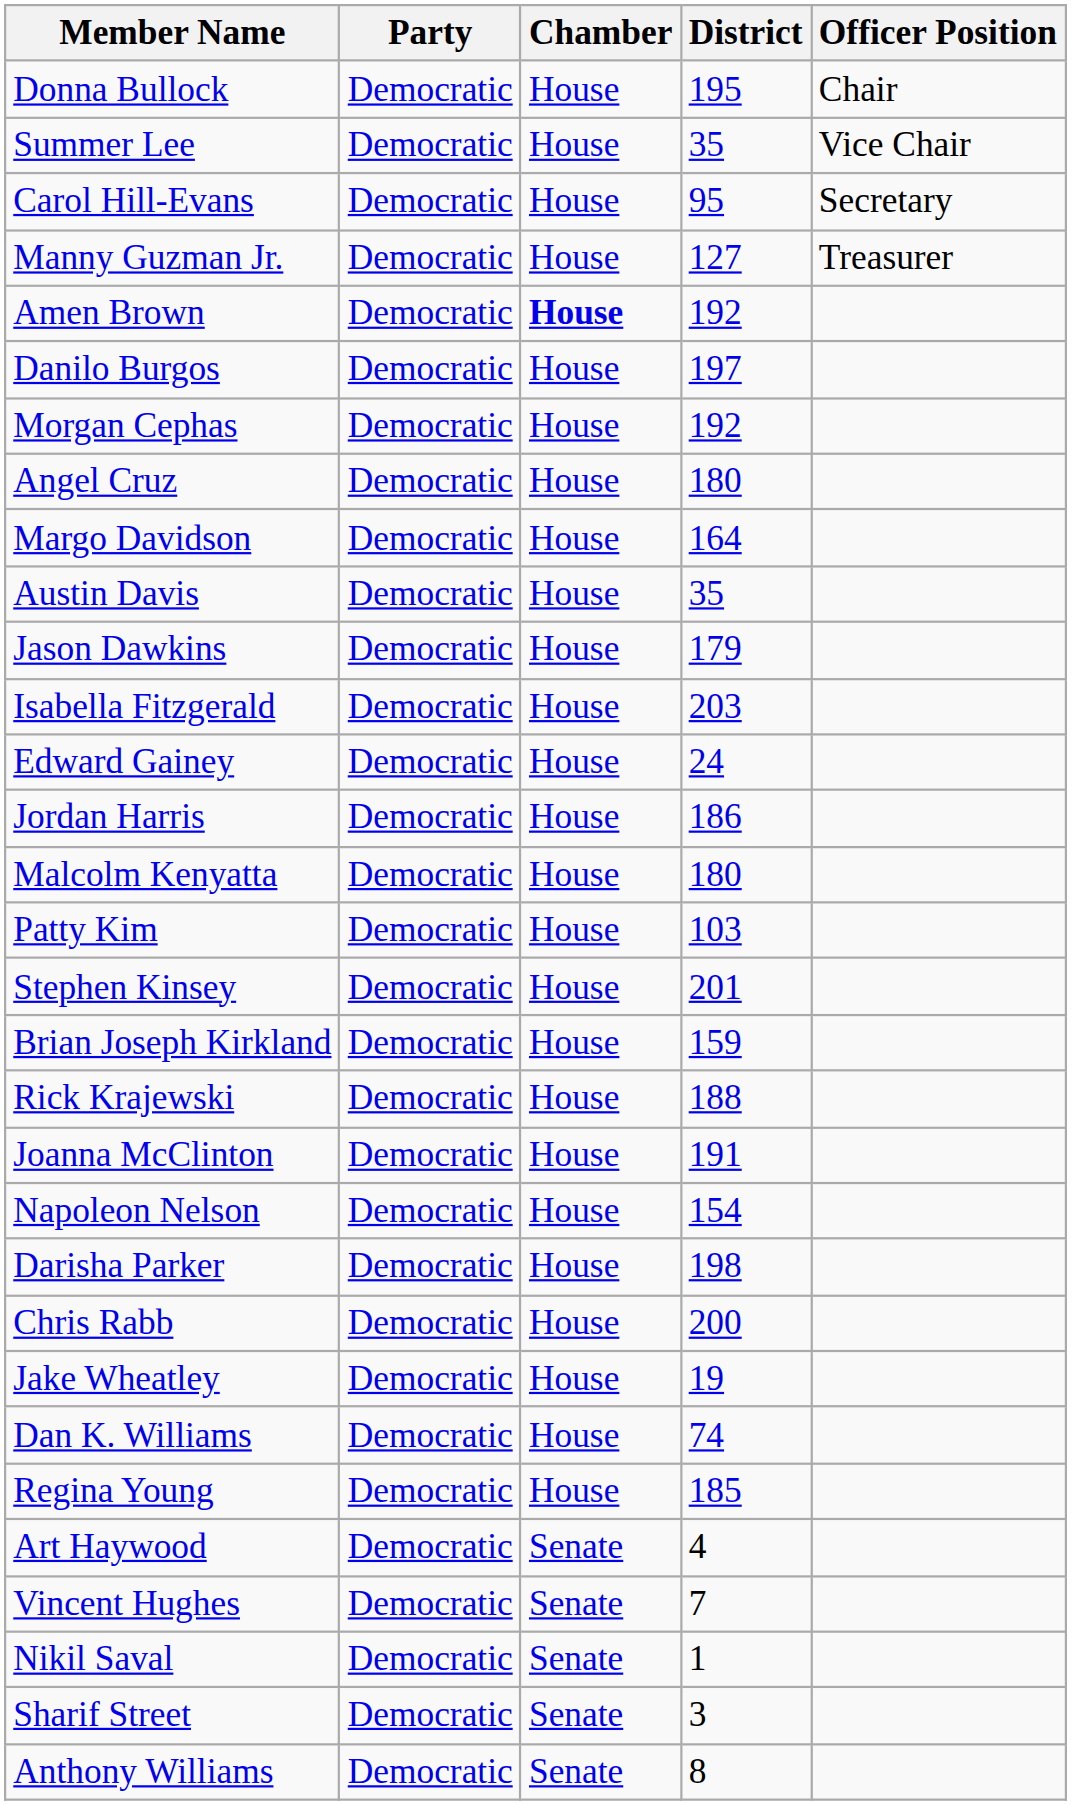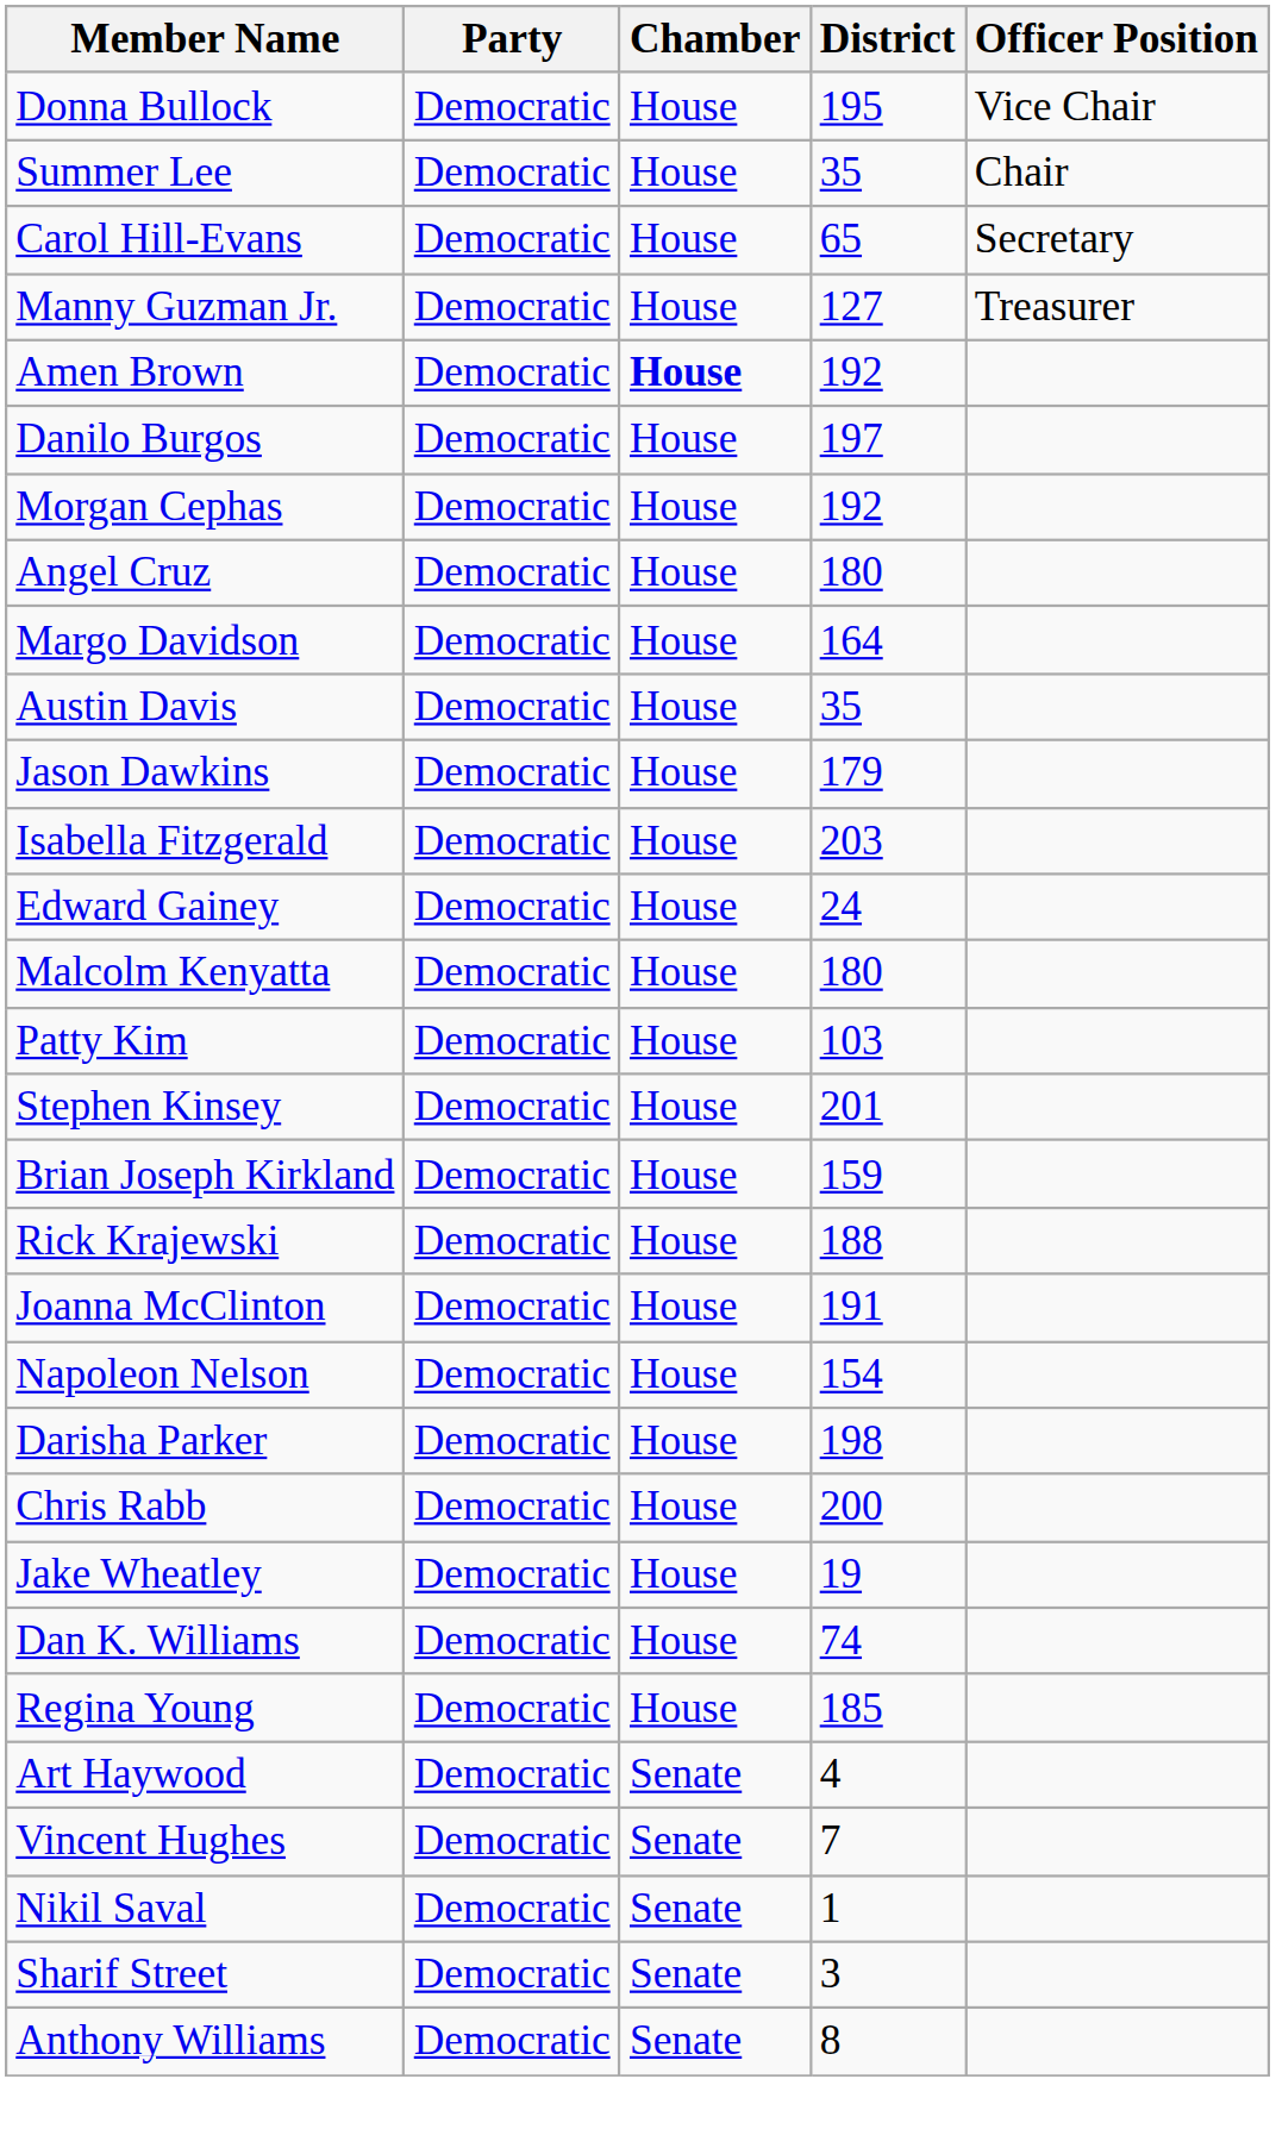Donna Bullock | Officer Position: Chair -> Vice Chair
Summer Lee | Officer Position: Vice Chair -> Chair
Carol Hill-Evans | District: 95 -> 65
- row: Jordan Harris | Democratic | House | 186
